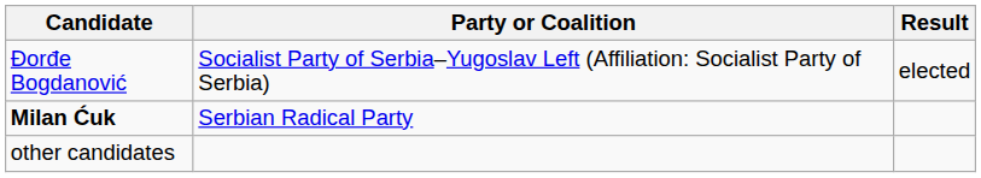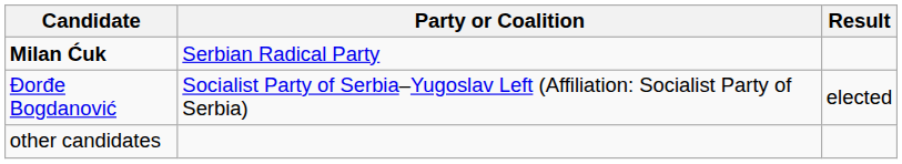rows swapped: Đorđe Bogdanović <-> Milan Ćuk
